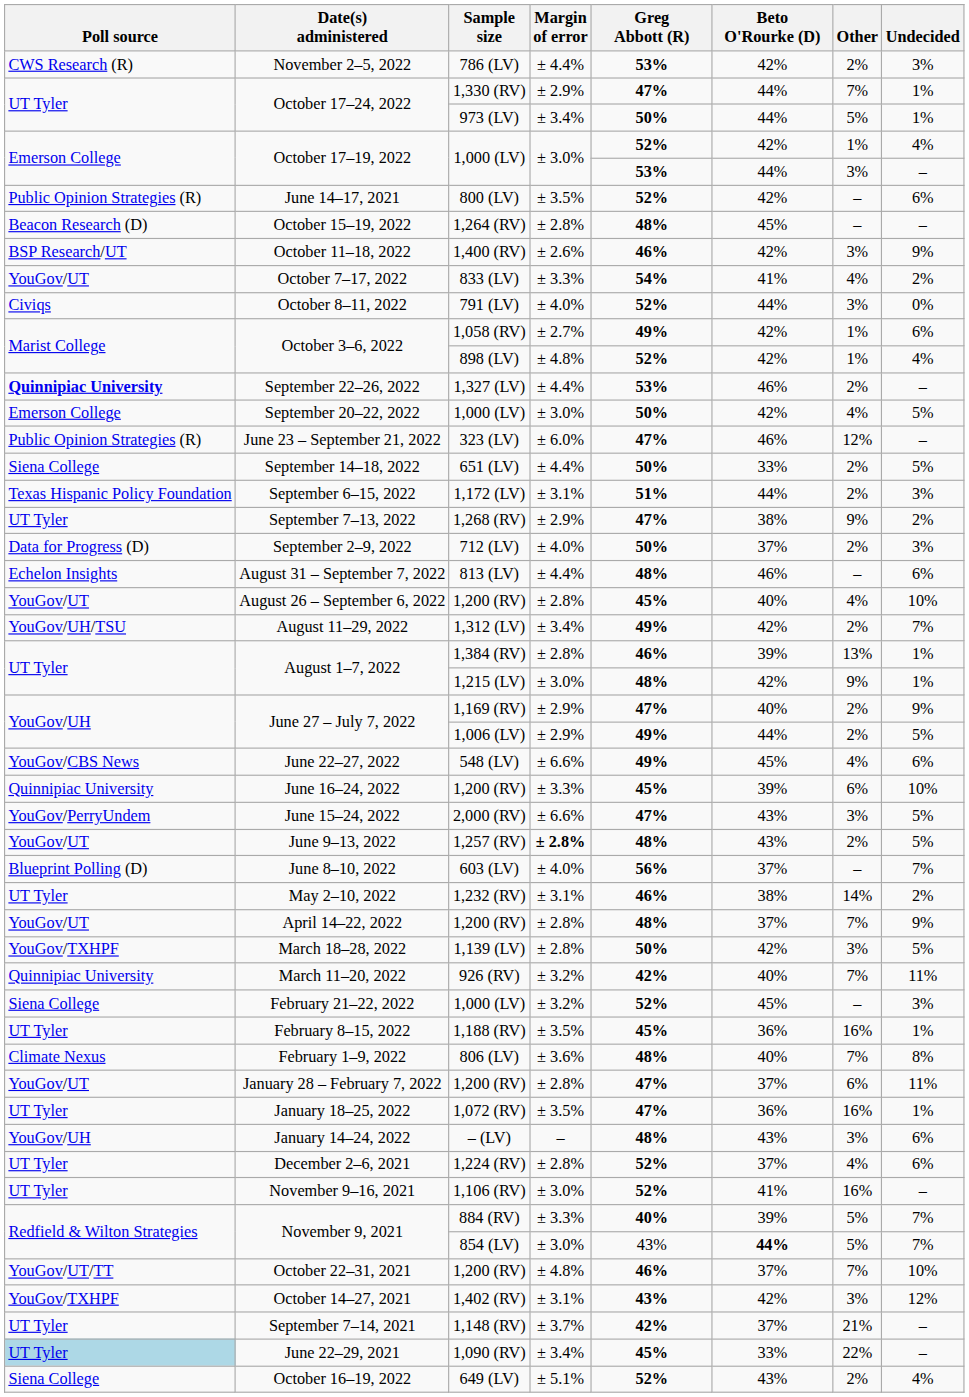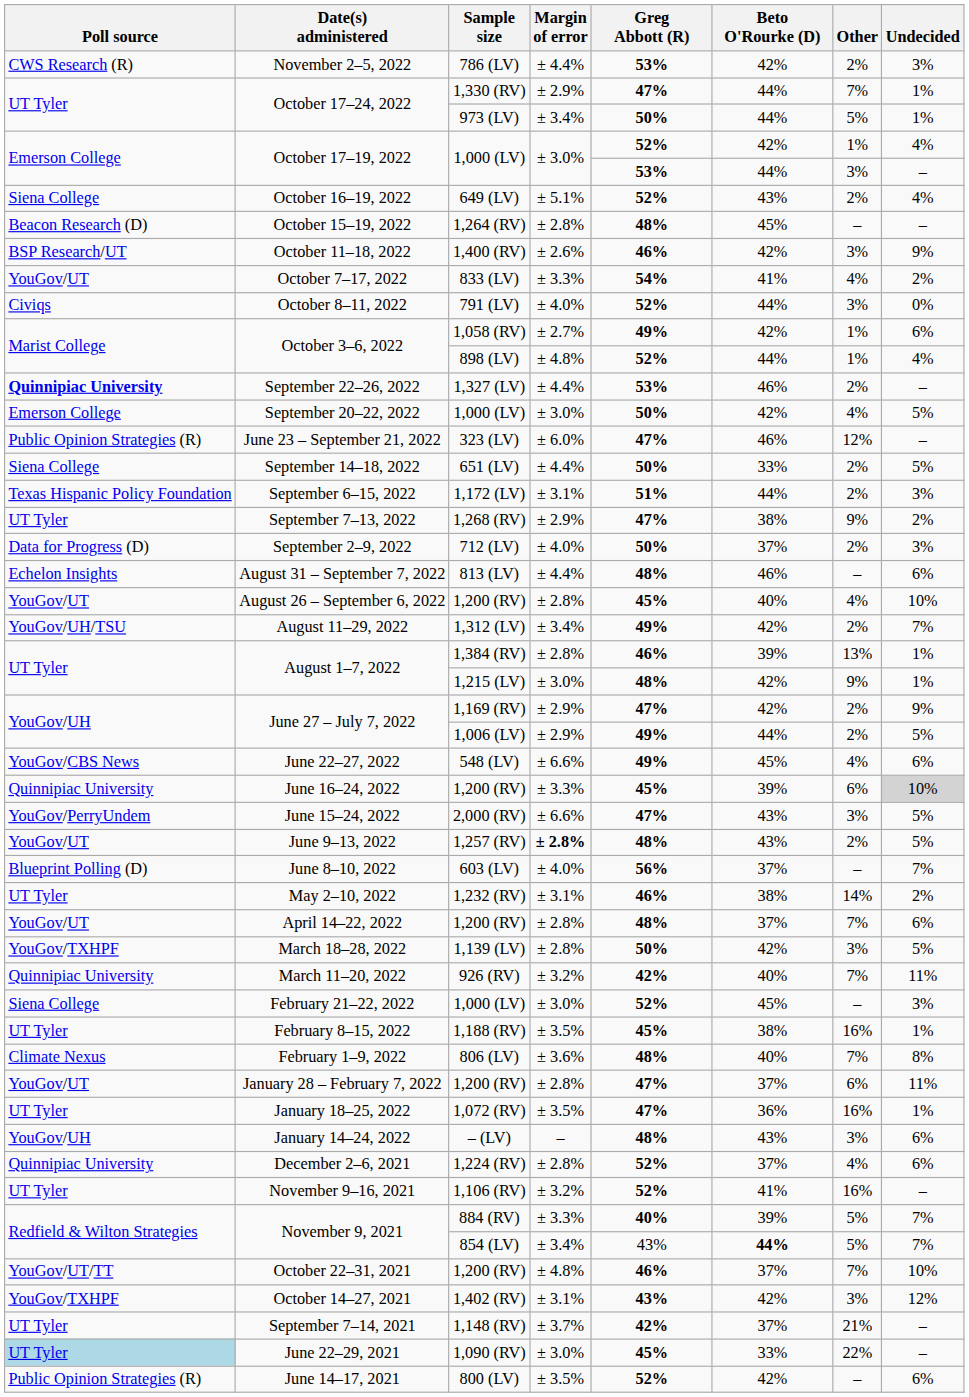rows swapped: October 16–19, 2022 <-> June 14–17, 2021
October 3–6, 2022 / 898 (LV) | Beto O'Rourke (D): 42% -> 44%
June 27 – July 7, 2022 / 1,169 (RV) | Beto O'Rourke (D): 40% -> 42%
June 16–24, 2022 | Undecided: no background -> lightgrey background
April 14–22, 2022 | Undecided: 9% -> 6%
February 21–22, 2022 | Margin of error: ± 3.2% -> ± 3.0%
February 8–15, 2022 | Beto O'Rourke (D): 36% -> 38%
December 2–6, 2021 | Poll source: UT Tyler -> Quinnipiac University
November 9–16, 2021 | Margin of error: ± 3.0% -> ± 3.2%
November 9, 2021 / 854 (LV) | Margin of error: ± 3.0% -> ± 3.4%
June 22–29, 2021 | Margin of error: ± 3.4% -> ± 3.0%
